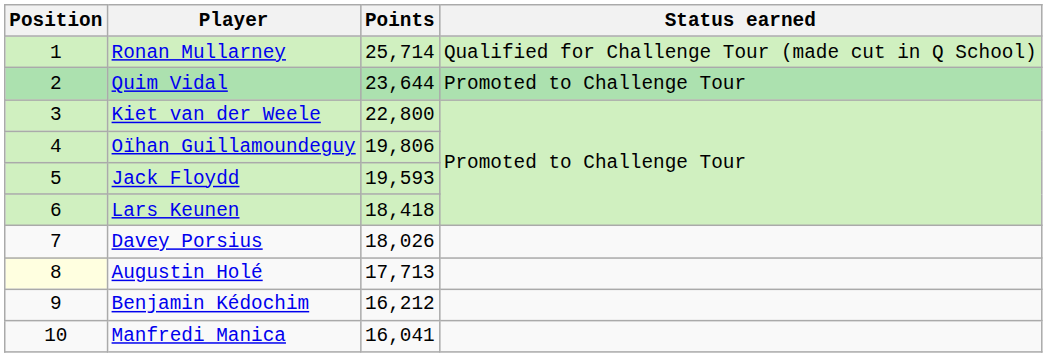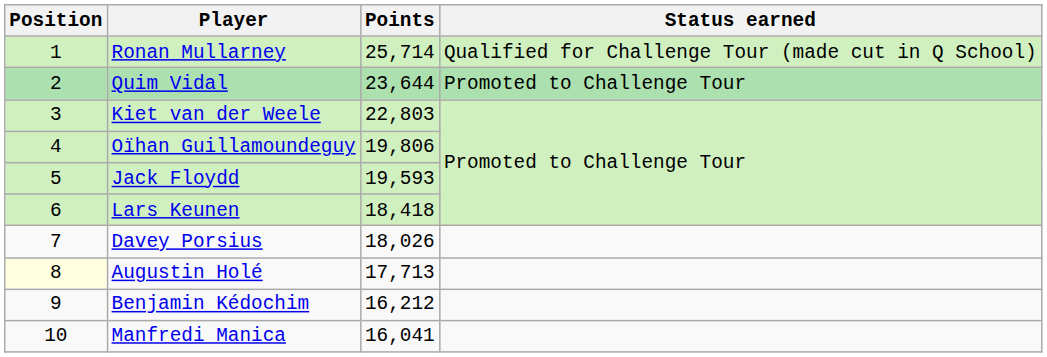Kiet van der Weele | Points: 22,800 -> 22,803
